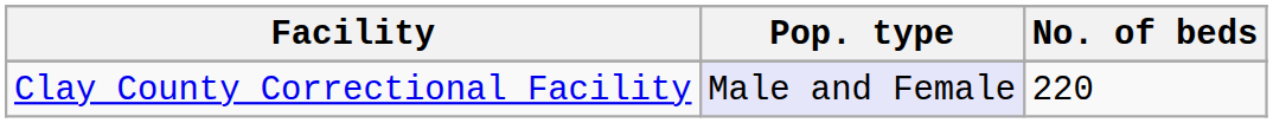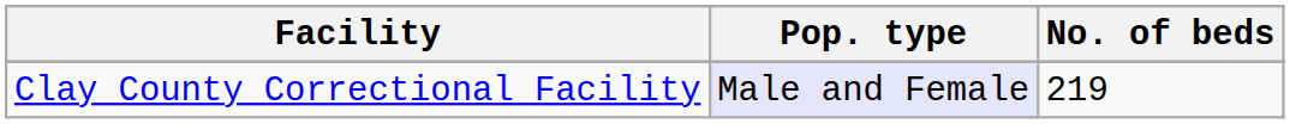Clay County Correctional Facility | No. of beds: 220 -> 219
